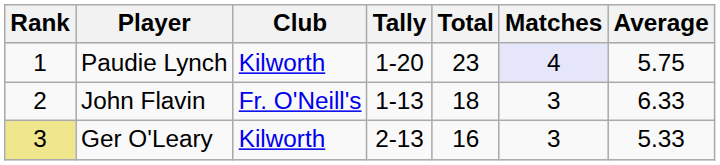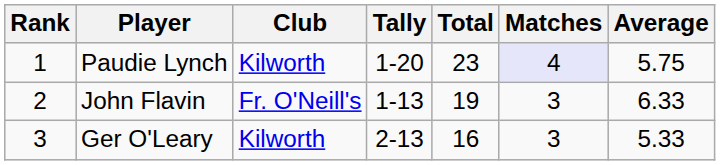John Flavin | Total: 18 -> 19
Ger O'Leary | Rank: khaki background -> no background
